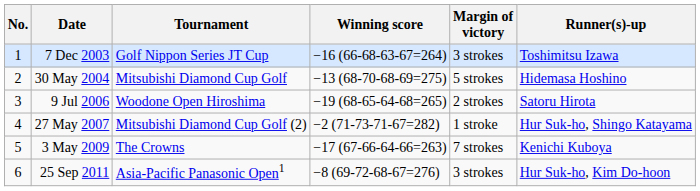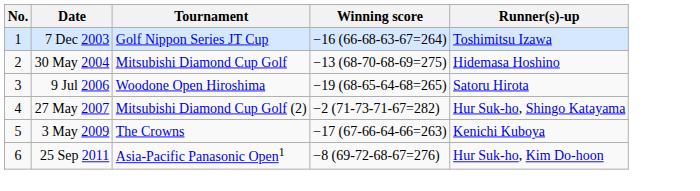- column: Margin of victory | 3 strokes | 5 strokes | 2 strokes | 1 stroke | 7 strokes | 3 strokes
